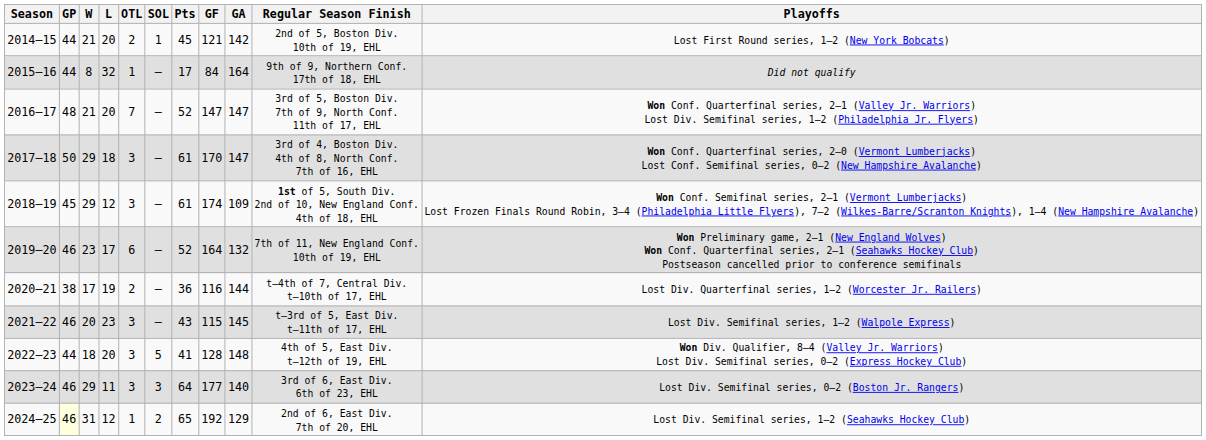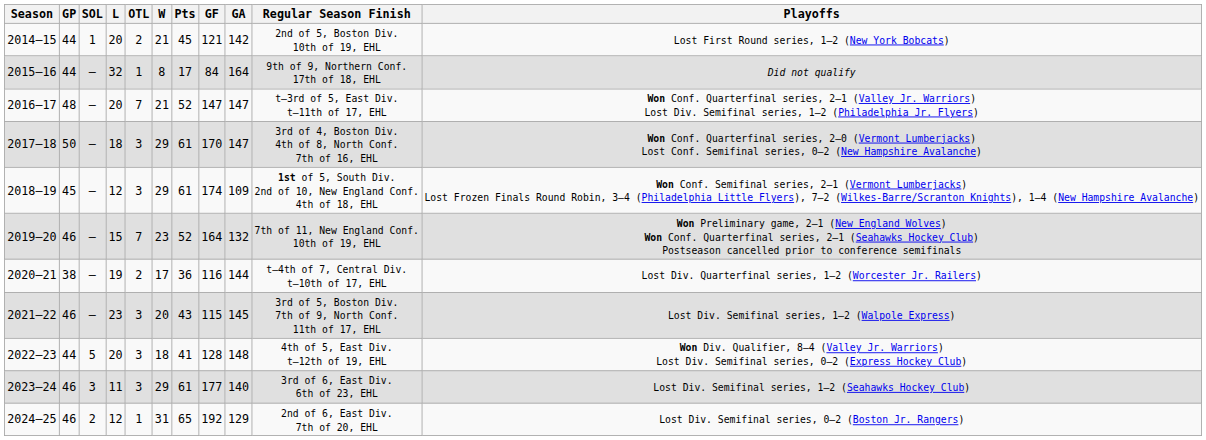columns swapped: W <-> SOL
2016–17 | Regular Season Finish: 3rd of 5, Boston Div. 7th of 9, North Conf. 11th of 17, EHL -> t–3rd of 5, East Div. t–11th of 17, EHL
2019–20 | L: 17 -> 15
2019–20 | OTL: 6 -> 7
2021–22 | Regular Season Finish: t–3rd of 5, East Div. t–11th of 17, EHL -> 3rd of 5, Boston Div. 7th of 9, North Conf. 11th of 17, EHL
2023–24 | Pts: 64 -> 61
2023–24 | Playoffs: Lost Div. Semifinal series, 0–2 (Boston Jr. Rangers) -> Lost Div. Semifinal series, 1–2 (Seahawks Hockey Club)
2024–25 | GP: lightyellow background -> no background
2024–25 | Playoffs: Lost Div. Semifinal series, 1–2 (Seahawks Hockey Club) -> Lost Div. Semifinal series, 0–2 (Boston Jr. Rangers)
